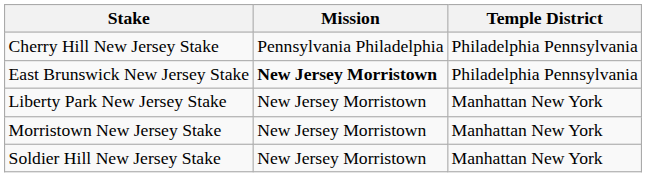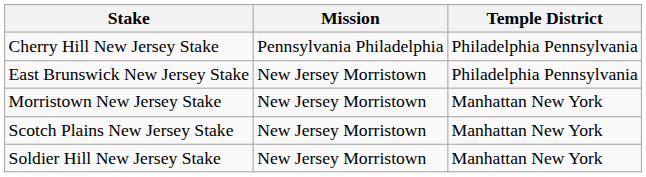East Brunswick New Jersey Stake | Mission: bold -> normal
- row: Liberty Park New Jersey Stake | New Jersey Morristown | Manhattan New York
+ row: Scotch Plains New Jersey Stake | New Jersey Morristown | Manhattan New York
